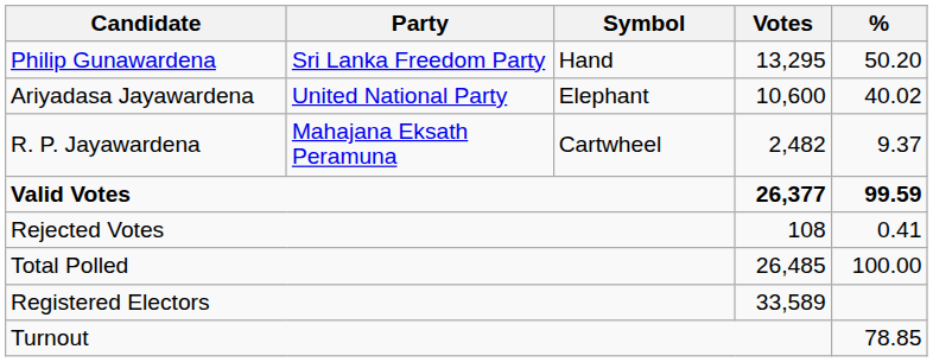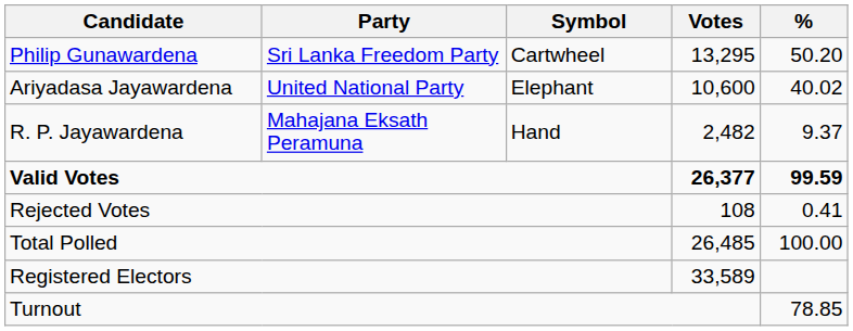Philip Gunawardena | Symbol: Hand -> Cartwheel
R. P. Jayawardena | Symbol: Cartwheel -> Hand
